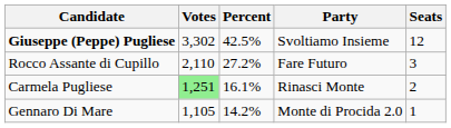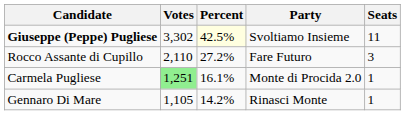Giuseppe (Peppe) Pugliese | Percent: no background -> lightyellow background
Giuseppe (Peppe) Pugliese | Seats: 12 -> 11
Carmela Pugliese | Party: Rinasci Monte -> Monte di Procida 2.0
Carmela Pugliese | Seats: 2 -> 1
Gennaro Di Mare | Party: Monte di Procida 2.0 -> Rinasci Monte
